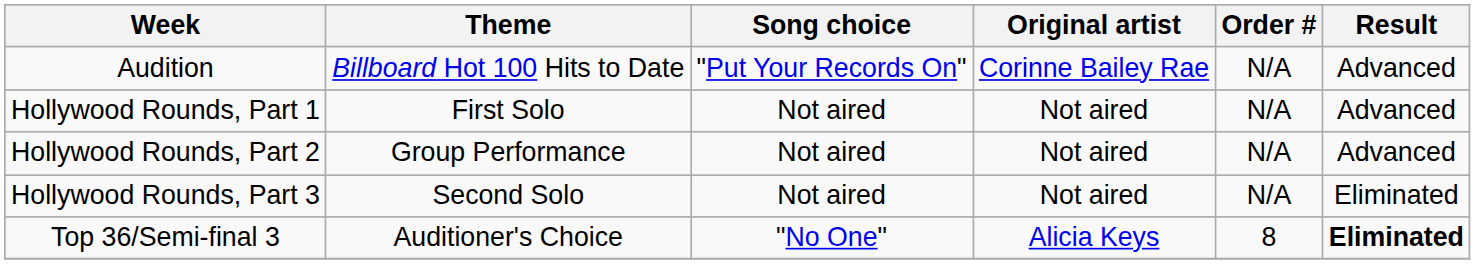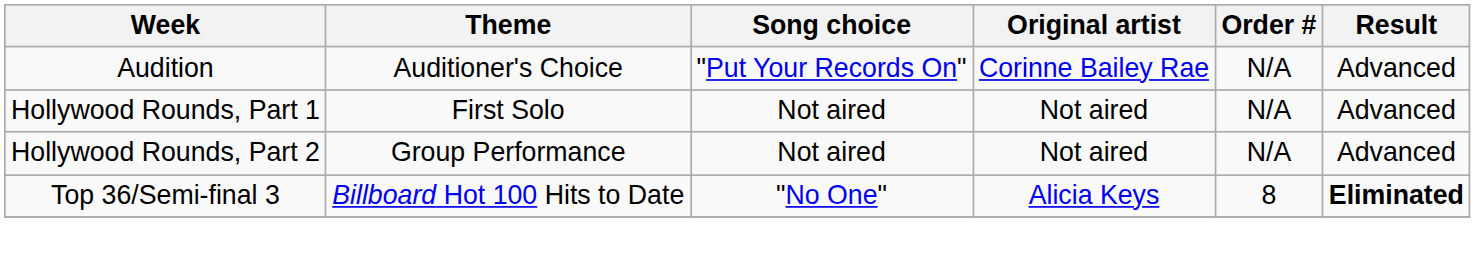Audition | Theme: Billboard Hot 100 Hits to Date -> Auditioner's Choice
- row: Hollywood Rounds, Part 3 | Second Solo | Not aired | Not aired | N/A | Eliminated
Top 36/Semi-final 3 | Theme: Auditioner's Choice -> Billboard Hot 100 Hits to Date
